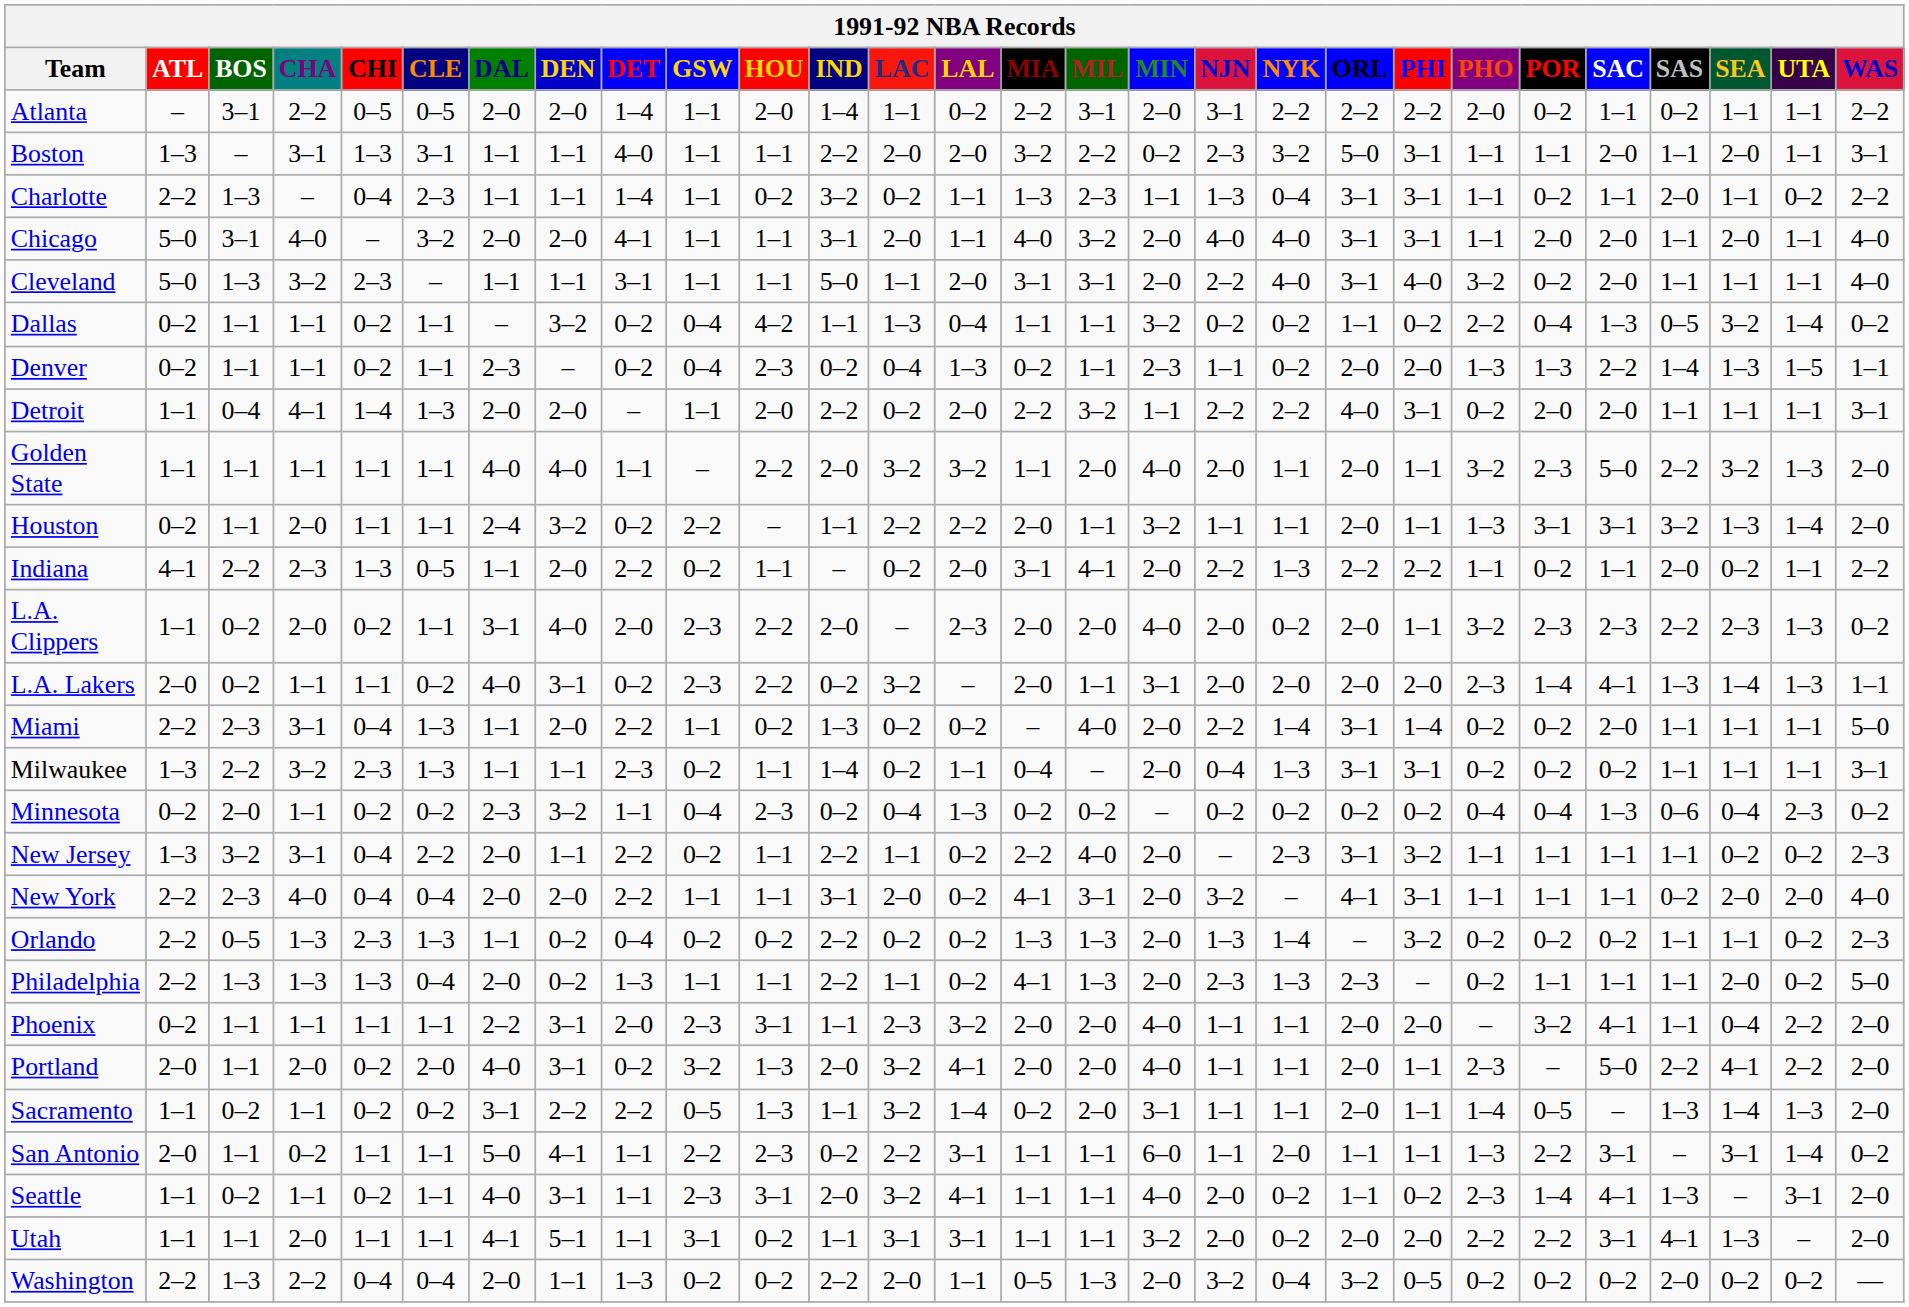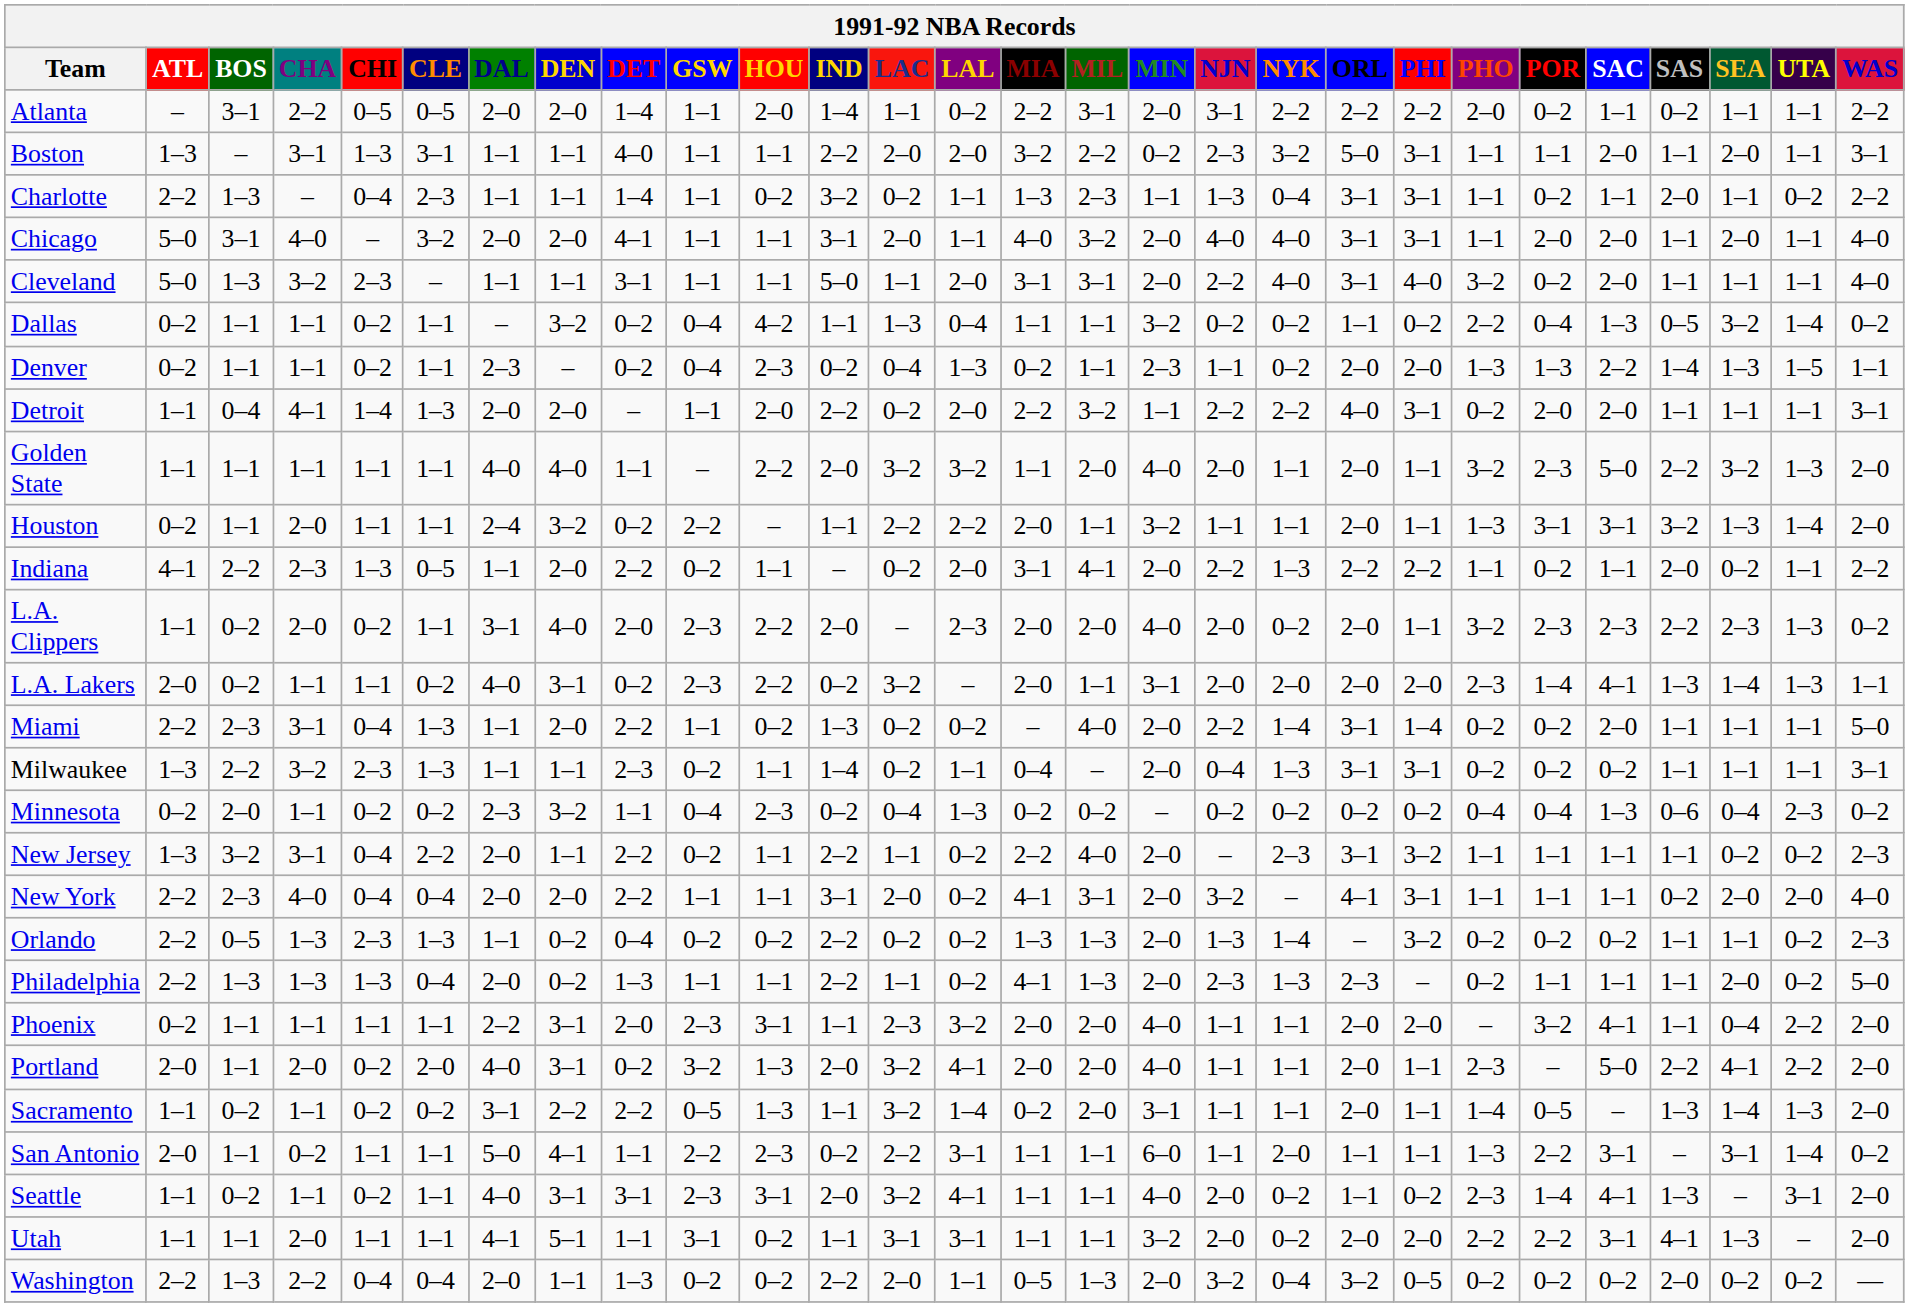Seattle | DET: 1–1 -> 3–1
